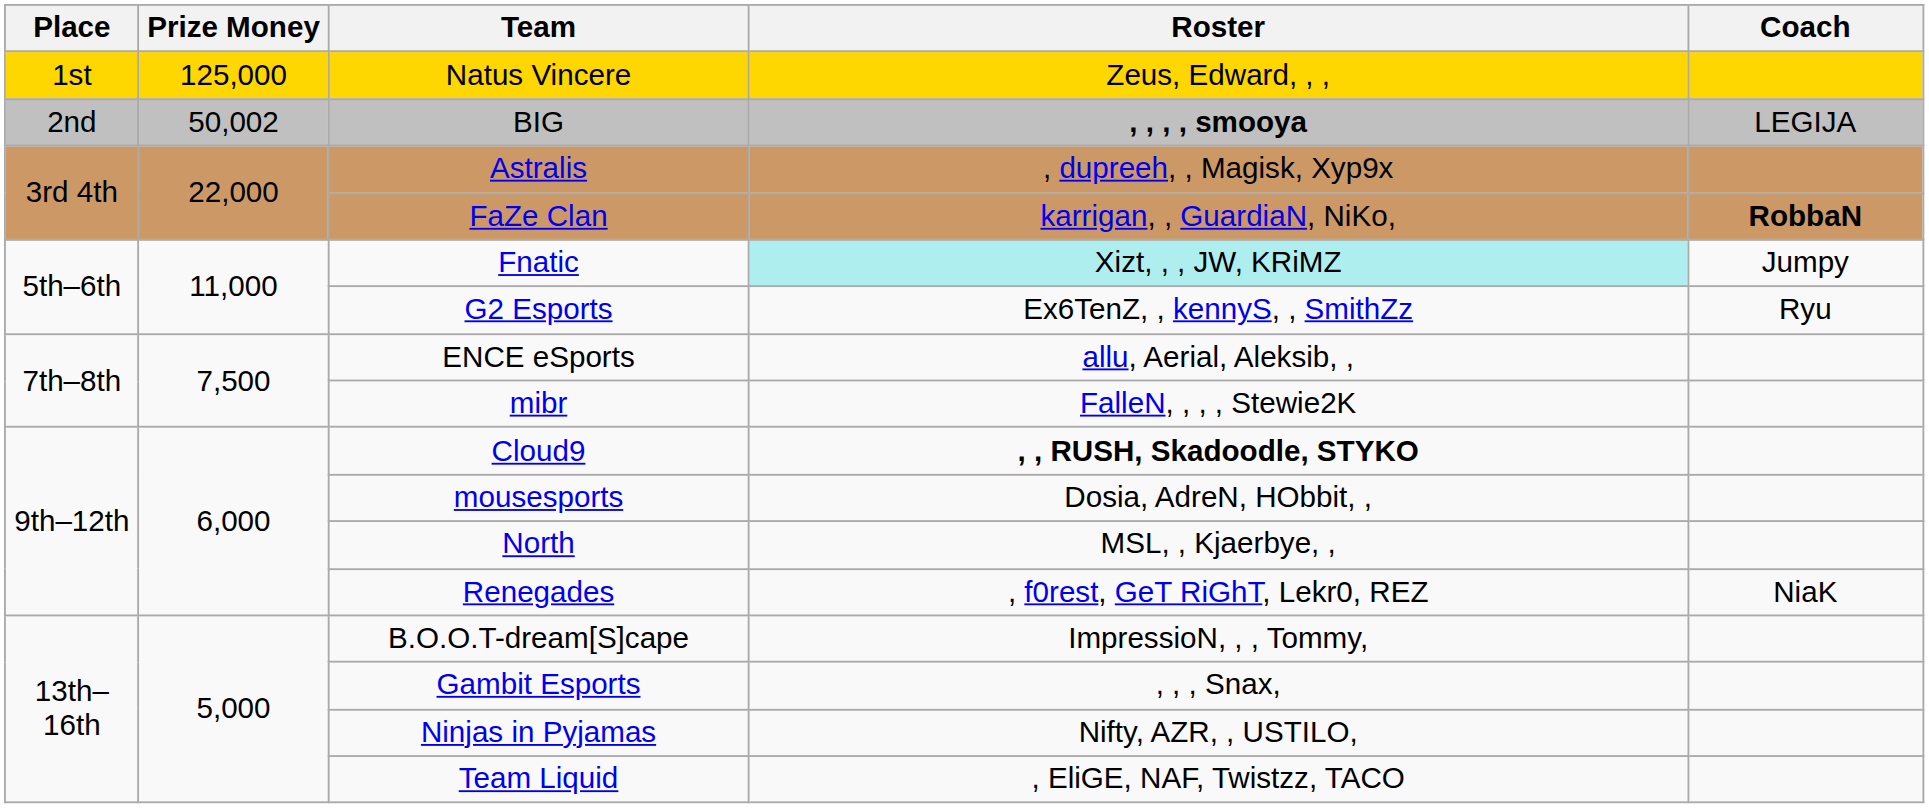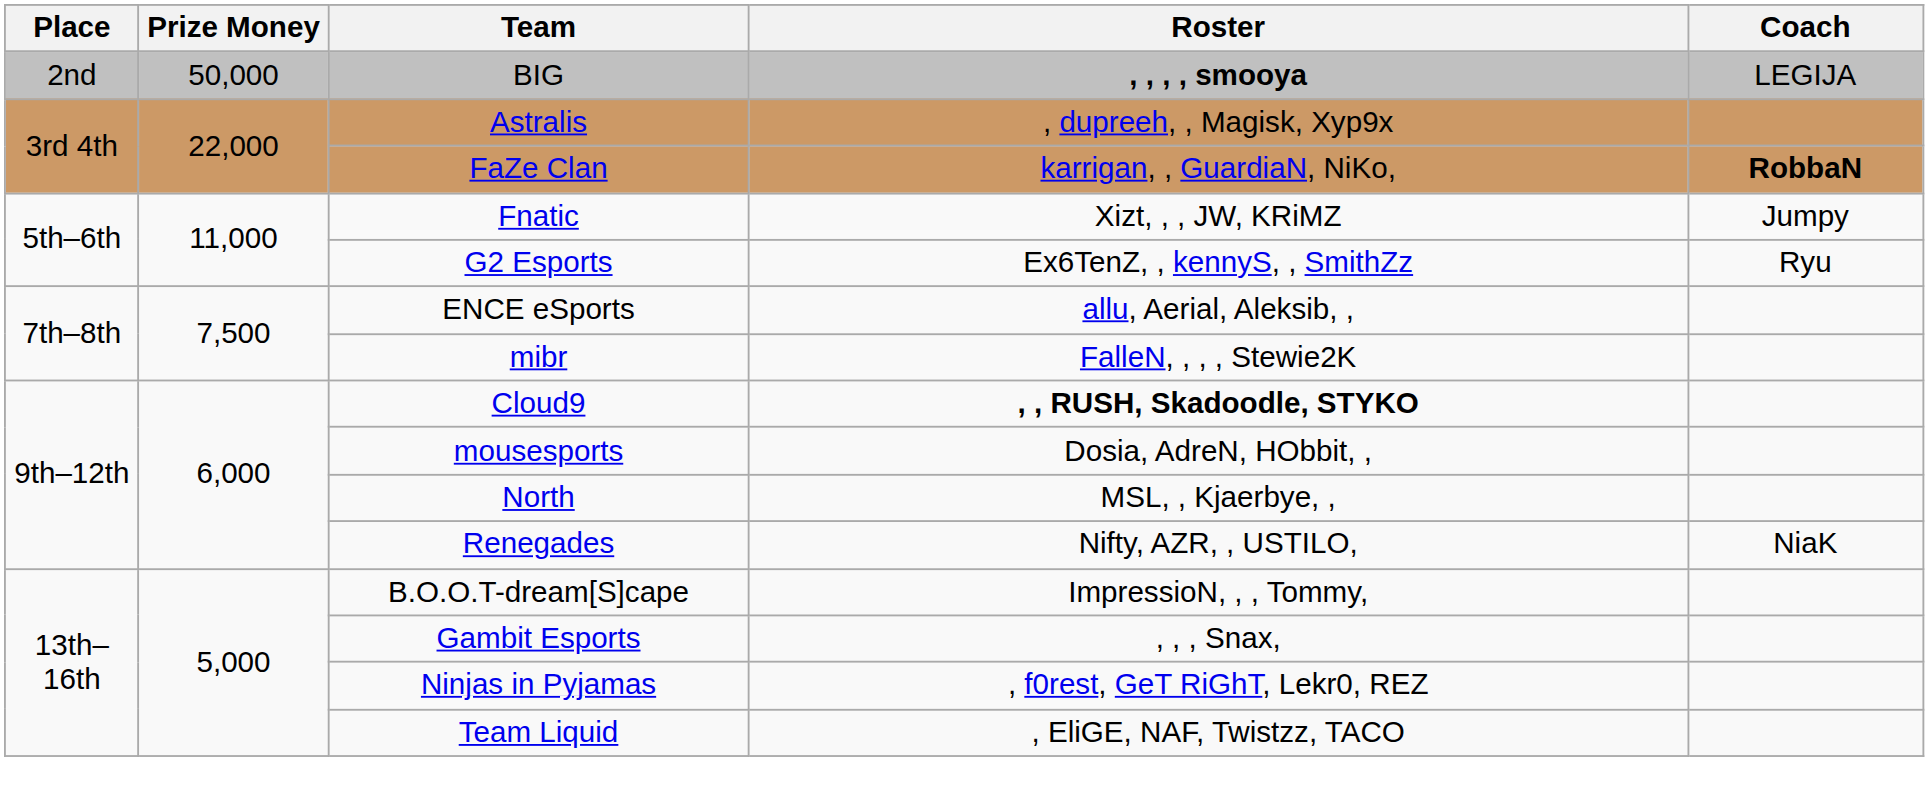- row: 1st | 125,000 | Natus Vincere | Zeus, Edward, , ,
BIG | Prize Money: 50,002 -> 50,000
Fnatic | Roster: paleturquoise background -> no background
Renegades | Roster: , f0rest, GeT RiGhT, Lekr0, REZ -> Nifty, AZR, , USTILO,
Ninjas in Pyjamas | Roster: Nifty, AZR, , USTILO, -> , f0rest, GeT RiGhT, Lekr0, REZ
